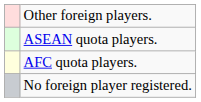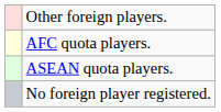rows swapped: AFC quota players. <-> ASEAN quota players.
